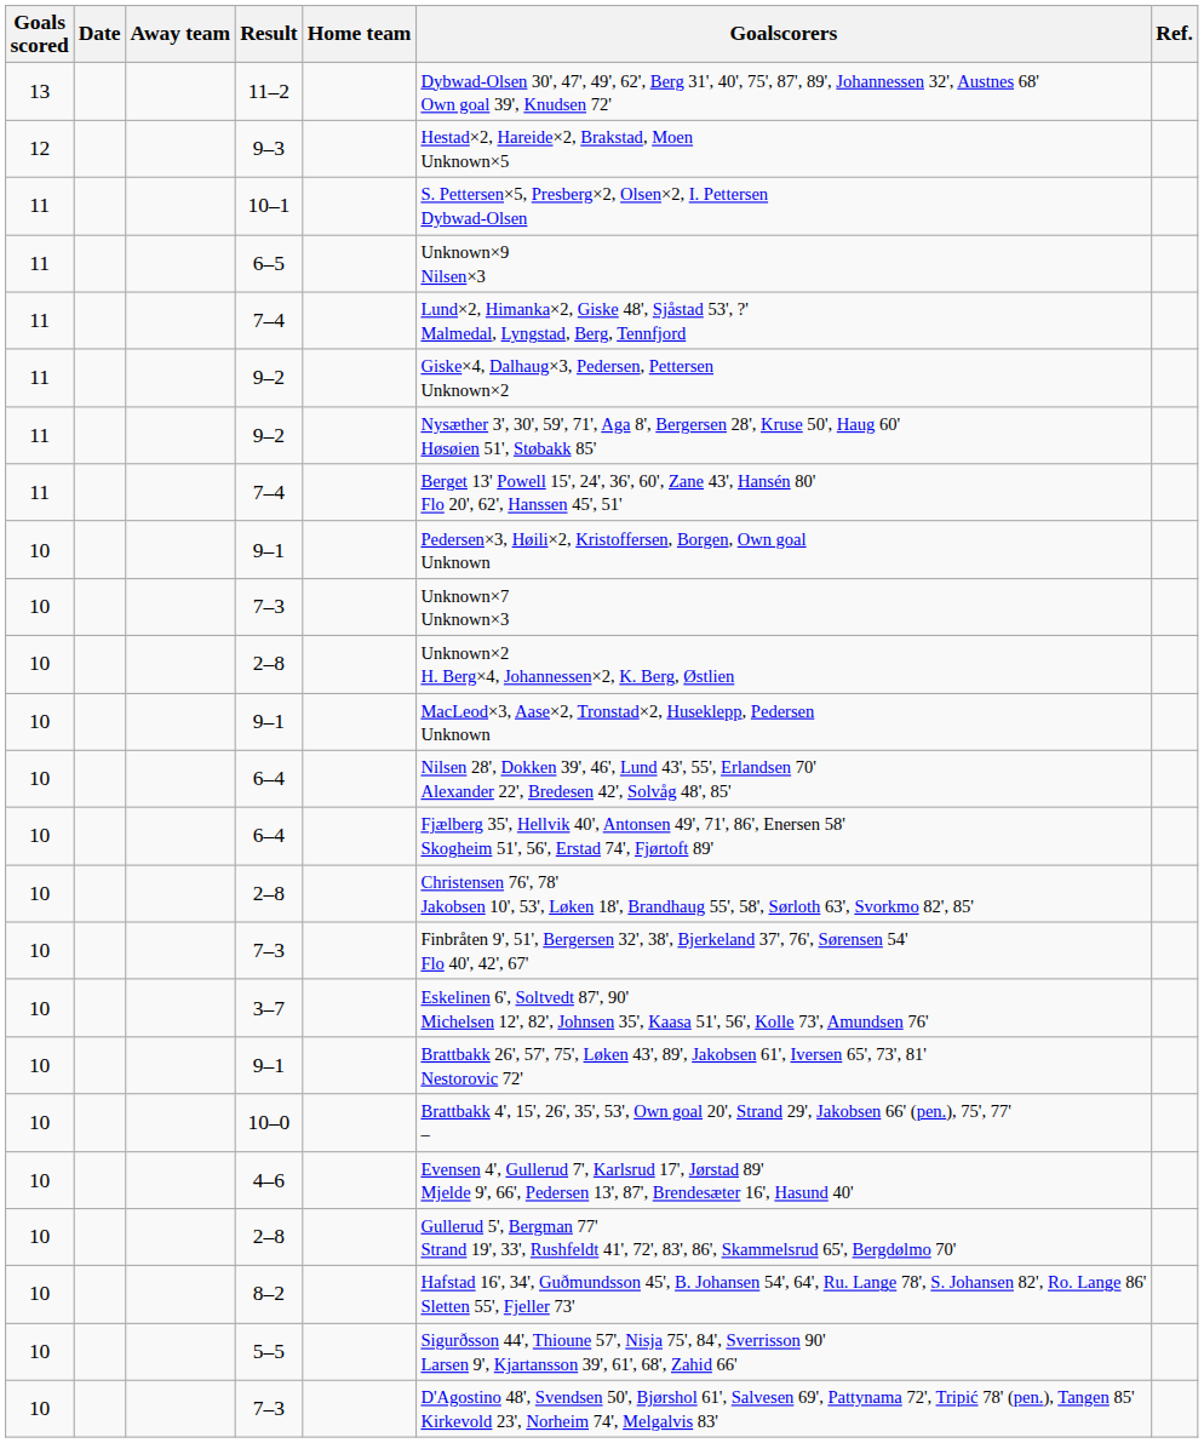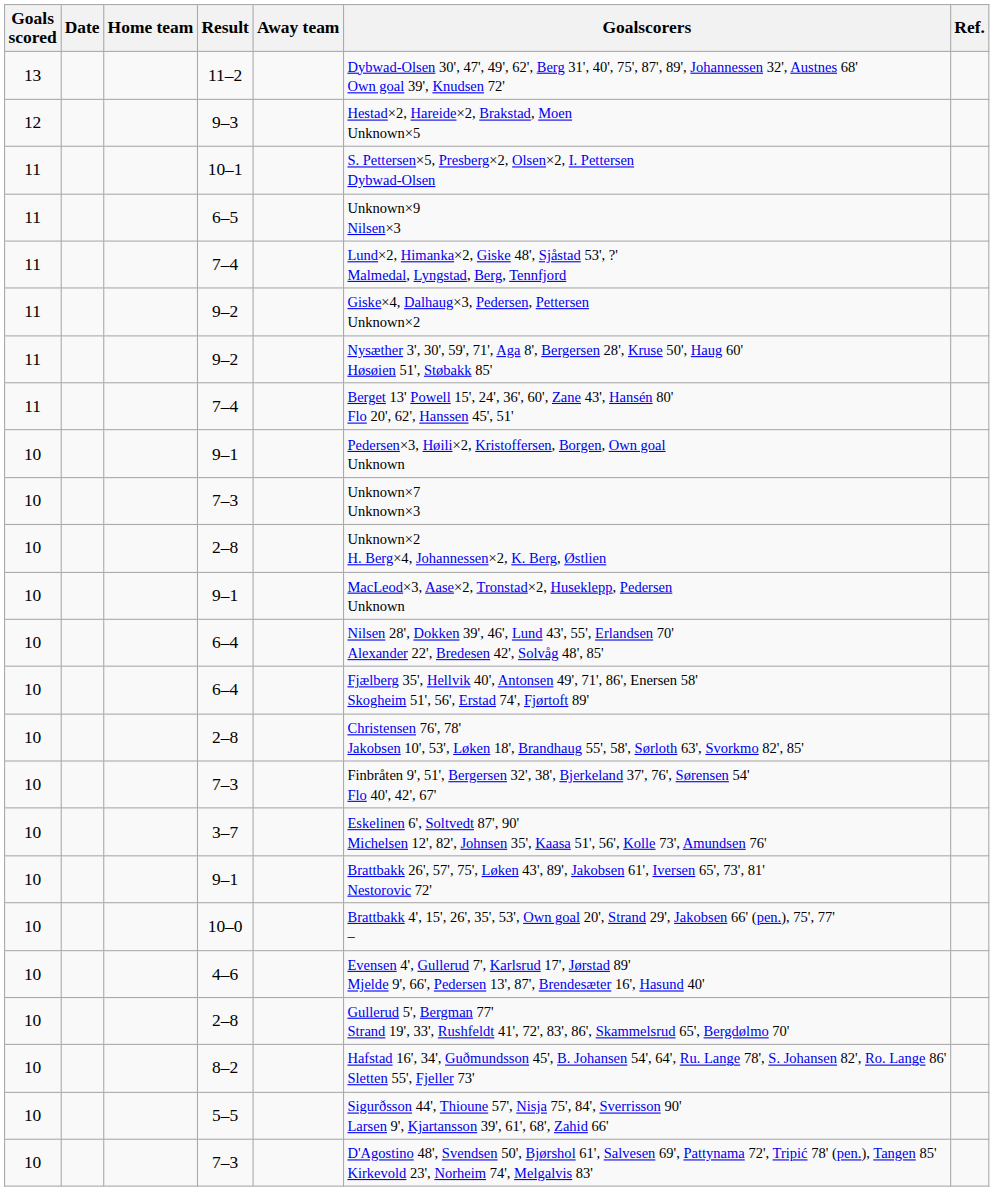columns swapped: Home team <-> Away team
